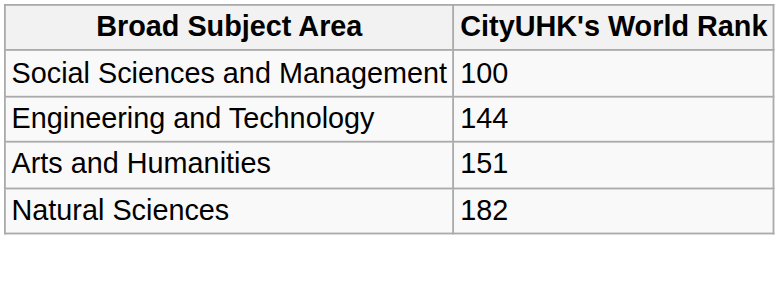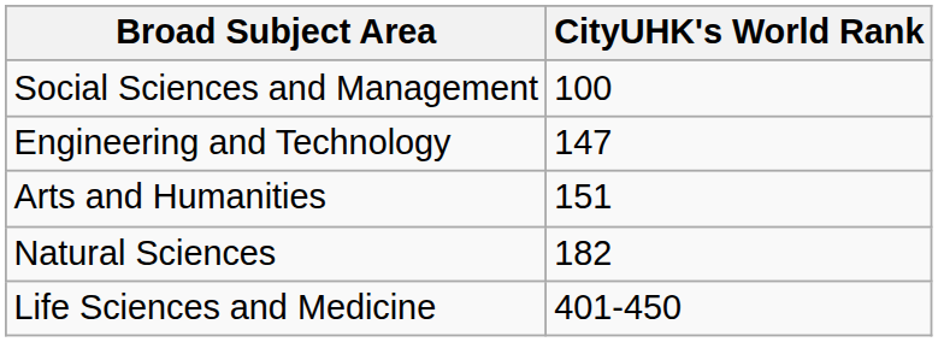Engineering and Technology | CityUHK's World Rank: 144 -> 147
+ row: Life Sciences and Medicine | 401-450
